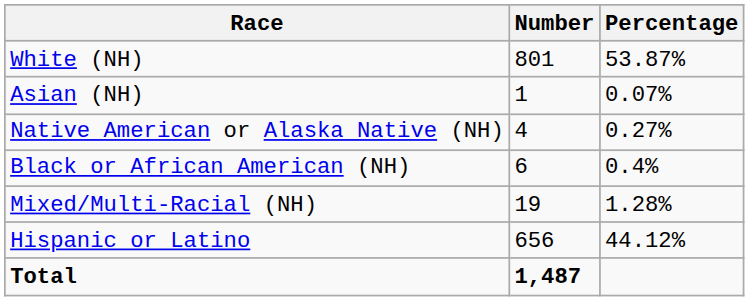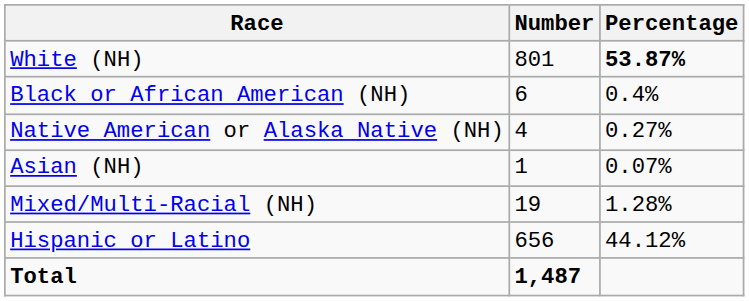White (NH) | Percentage: normal -> bold
rows swapped: Black or African American (NH) <-> Asian (NH)
